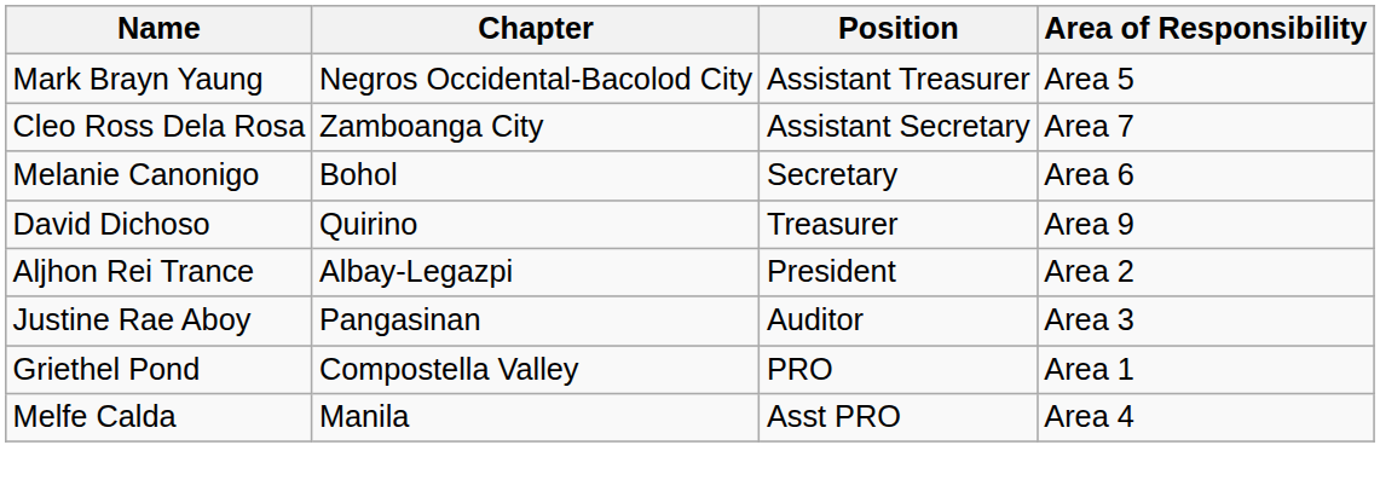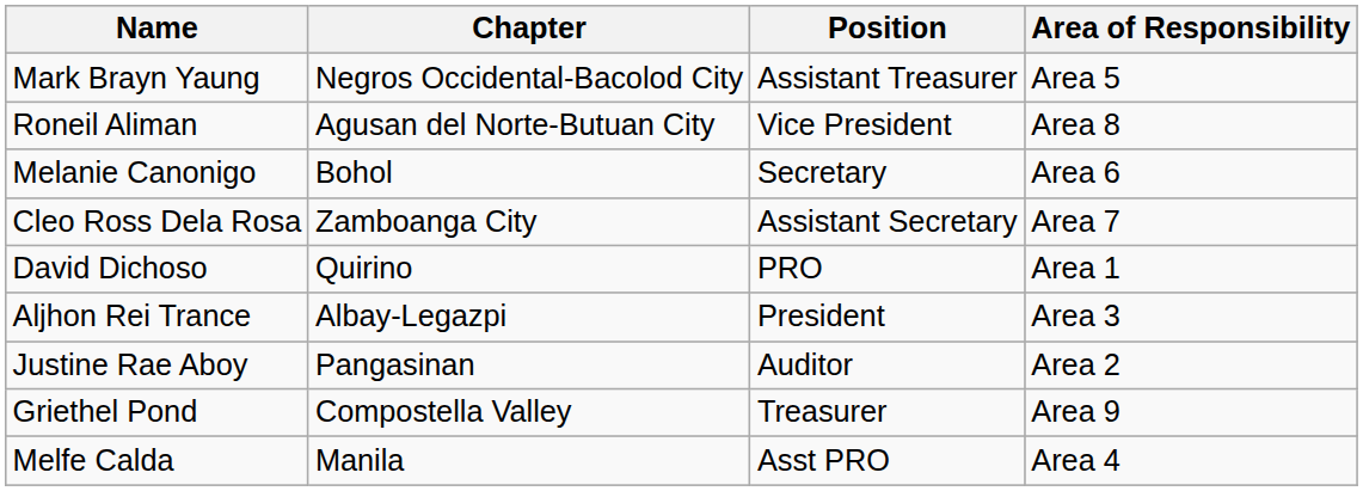+ row: Roneil Aliman | Agusan del Norte-Butuan City | Vice President | Area 8
rows swapped: Melanie Canonigo <-> Cleo Ross Dela Rosa
David Dichoso | Position: Treasurer -> PRO
David Dichoso | Area of Responsibility: Area 9 -> Area 1
Aljhon Rei Trance | Area of Responsibility: Area 2 -> Area 3
Justine Rae Aboy | Area of Responsibility: Area 3 -> Area 2
Griethel Pond | Position: PRO -> Treasurer
Griethel Pond | Area of Responsibility: Area 1 -> Area 9
